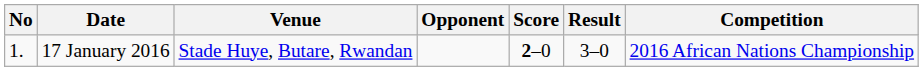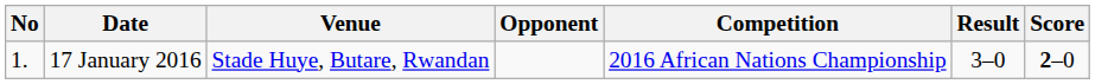columns swapped: Score <-> Competition
